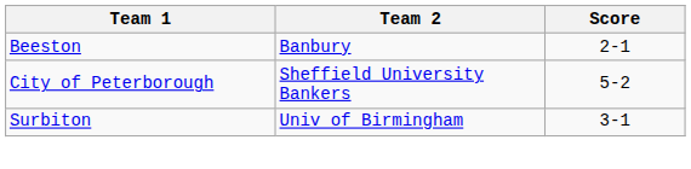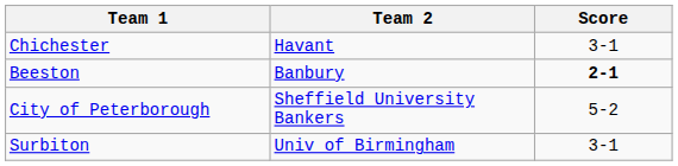+ row: Chichester | Havant | 3-1
Beeston | Score: normal -> bold
